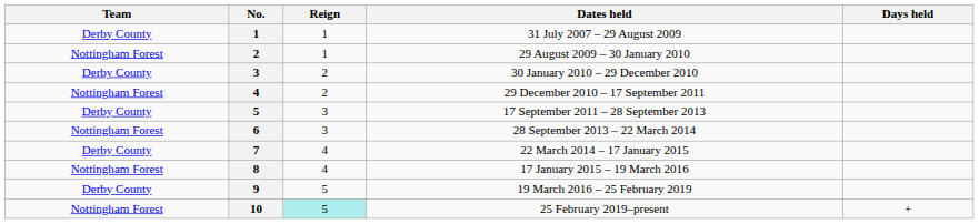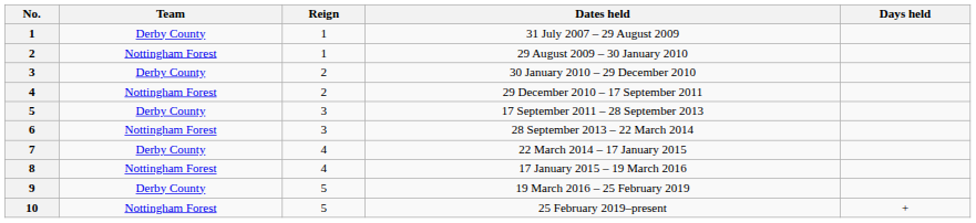columns swapped: No. <-> Team
25 February 2019–present | Reign: paleturquoise background -> no background
